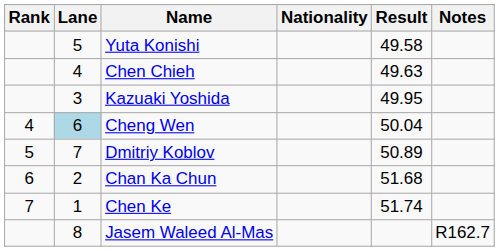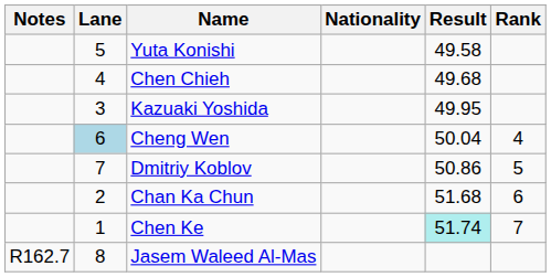columns swapped: Rank <-> Notes
Chen Chieh | Result: 49.63 -> 49.68
Dmitriy Koblov | Result: 50.89 -> 50.86
Chen Ke | Result: no background -> paleturquoise background
